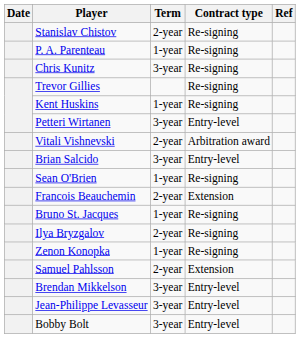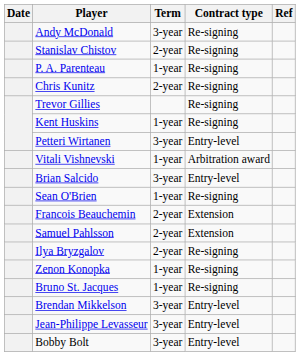+ row: Andy McDonald | 3-year | Re-signing
Chris Kunitz | Term: 3-year -> 2-year
Vitali Vishnevski | Term: 2-year -> 1-year
rows swapped: Bruno St. Jacques <-> Samuel Pahlsson
